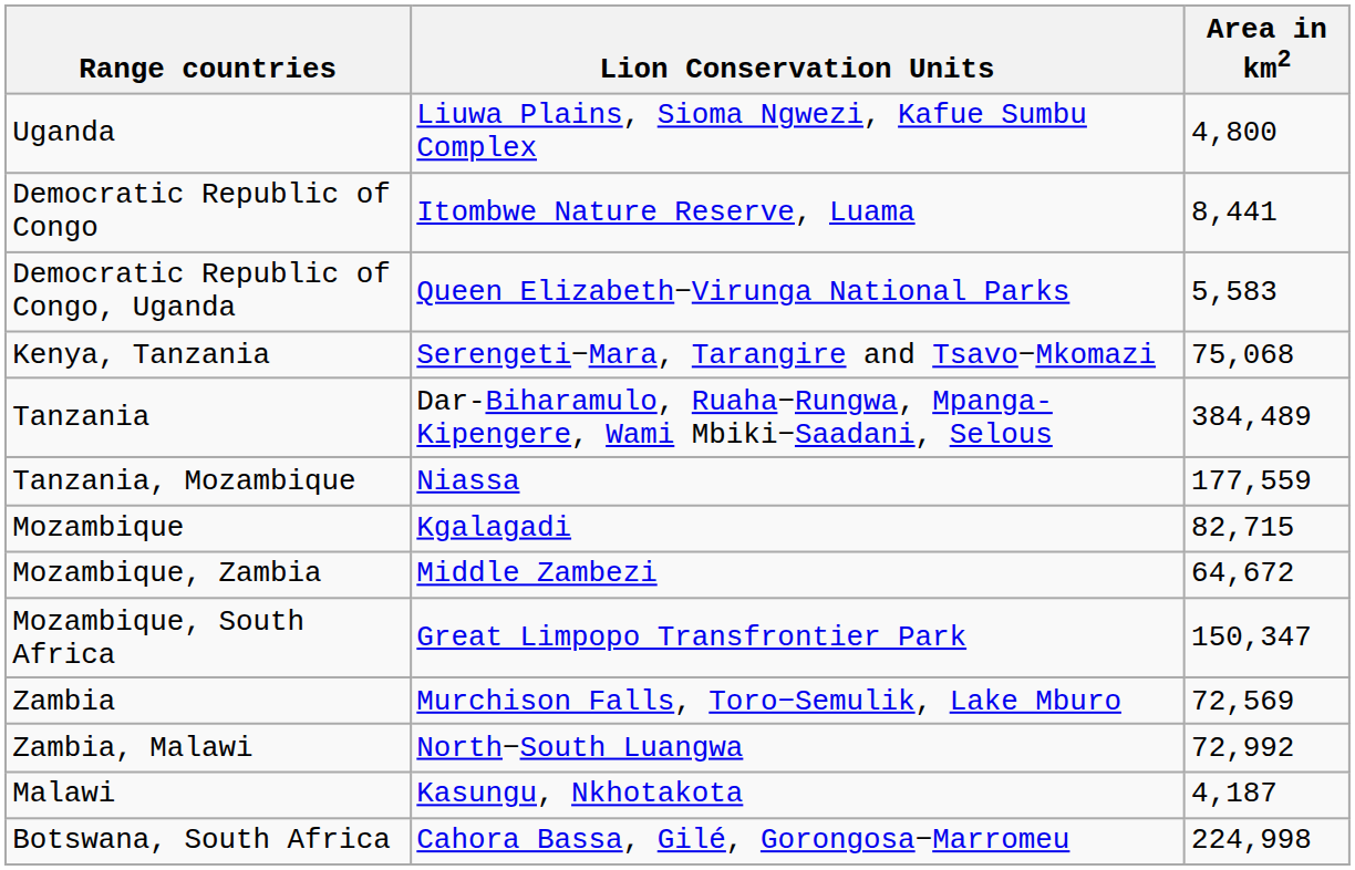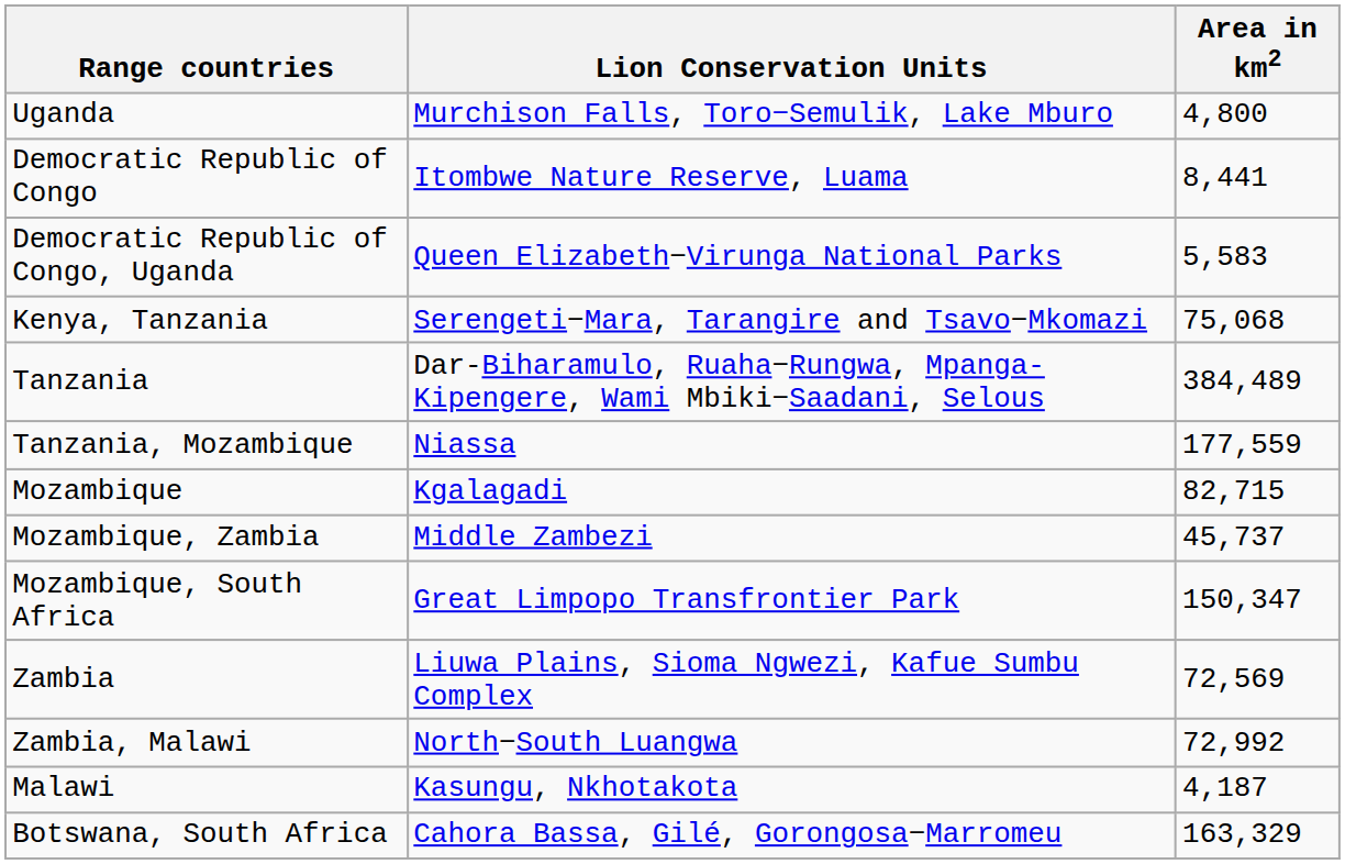Uganda | Lion Conservation Units: Liuwa Plains, Sioma Ngwezi, Kafue Sumbu Complex -> Murchison Falls, Toro−Semulik, Lake Mburo
Mozambique, Zambia | Area in km2: 64,672 -> 45,737
Zambia | Lion Conservation Units: Murchison Falls, Toro−Semulik, Lake Mburo -> Liuwa Plains, Sioma Ngwezi, Kafue Sumbu Complex
Botswana, South Africa | Area in km2: 224,998 -> 163,329
